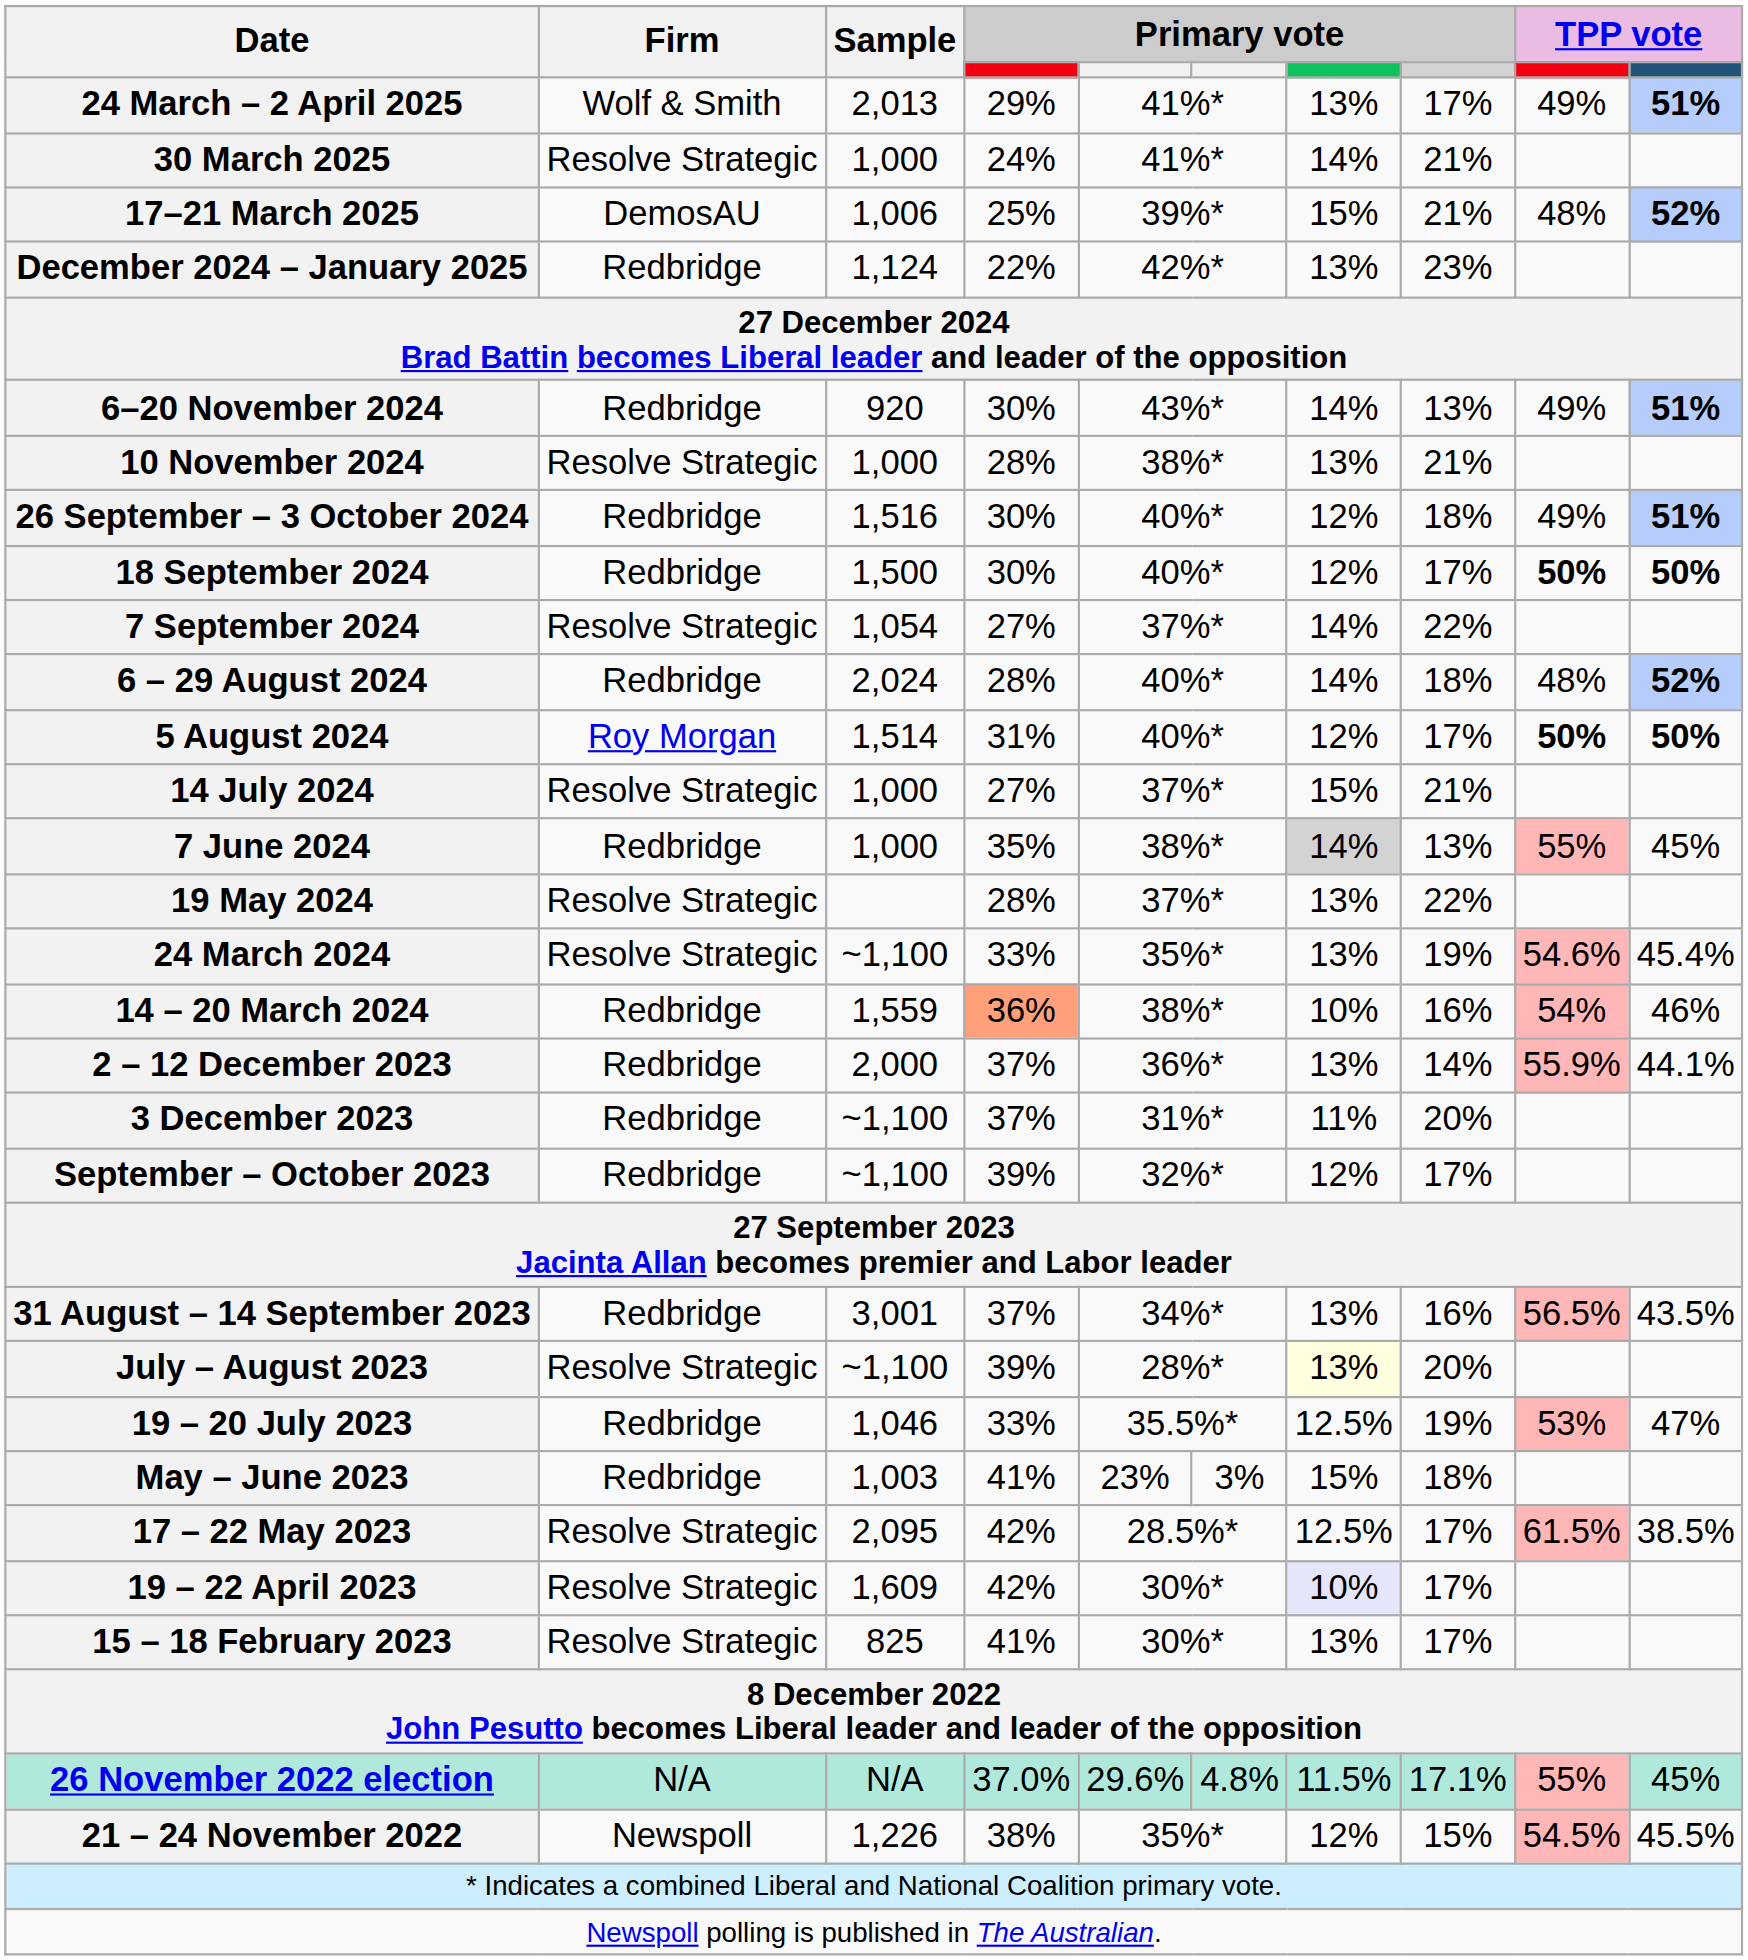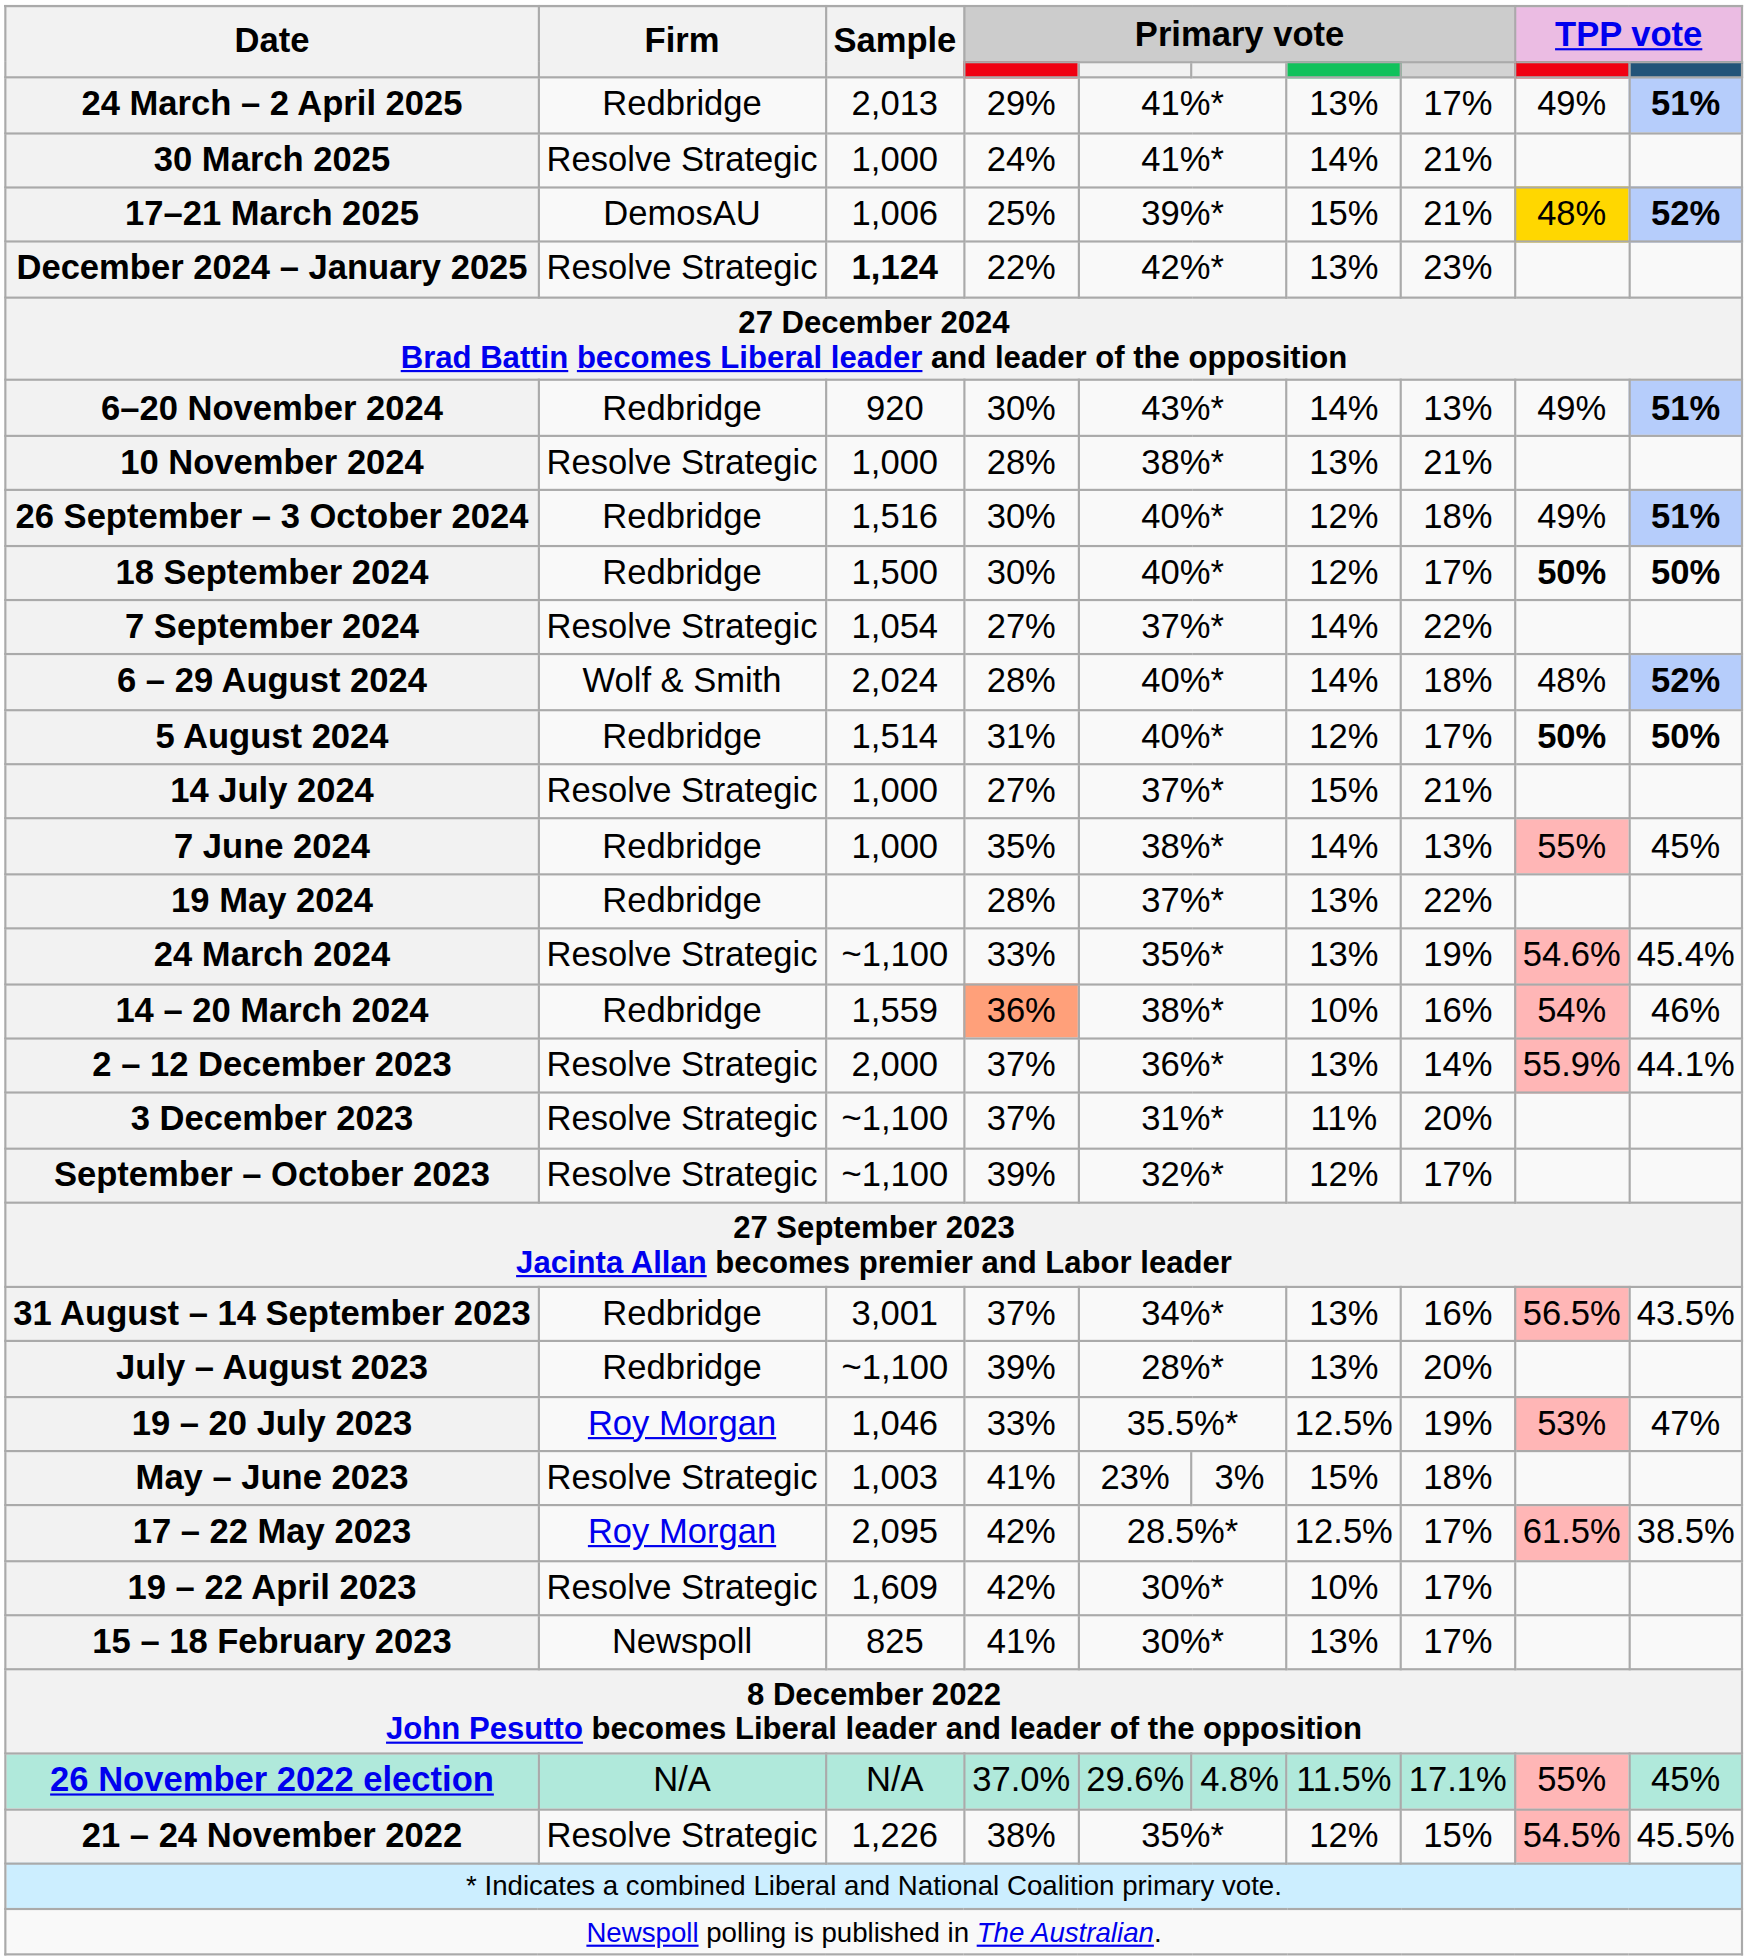24 March – 2 April 2025 | Firm: Wolf & Smith -> Redbridge
17–21 March 2025 | column 9: no background -> gold background
December 2024 – January 2025 | Firm: Redbridge -> Resolve Strategic
December 2024 – January 2025 | Sample: normal -> bold
6 – 29 August 2024 | Firm: Redbridge -> Wolf & Smith
5 August 2024 | Firm: Roy Morgan -> Redbridge
7 June 2024 | column 7: lightgrey background -> no background
19 May 2024 | Firm: Resolve Strategic -> Redbridge
2 – 12 December 2023 | Firm: Redbridge -> Resolve Strategic
3 December 2023 | Firm: Redbridge -> Resolve Strategic
September – October 2023 | Firm: Redbridge -> Resolve Strategic
July – August 2023 | Firm: Resolve Strategic -> Redbridge
July – August 2023 | column 7: lightyellow background -> no background
19 – 20 July 2023 | Firm: Redbridge -> Roy Morgan
May – June 2023 | Firm: Redbridge -> Resolve Strategic
17 – 22 May 2023 | Firm: Resolve Strategic -> Roy Morgan
19 – 22 April 2023 | column 7: lavender background -> no background
15 – 18 February 2023 | Firm: Resolve Strategic -> Newspoll
21 – 24 November 2022 | Firm: Newspoll -> Resolve Strategic
